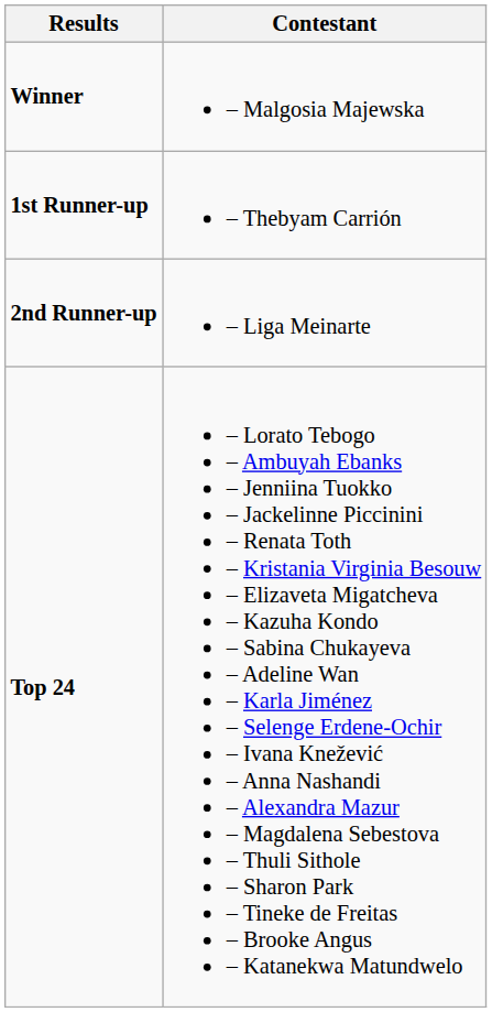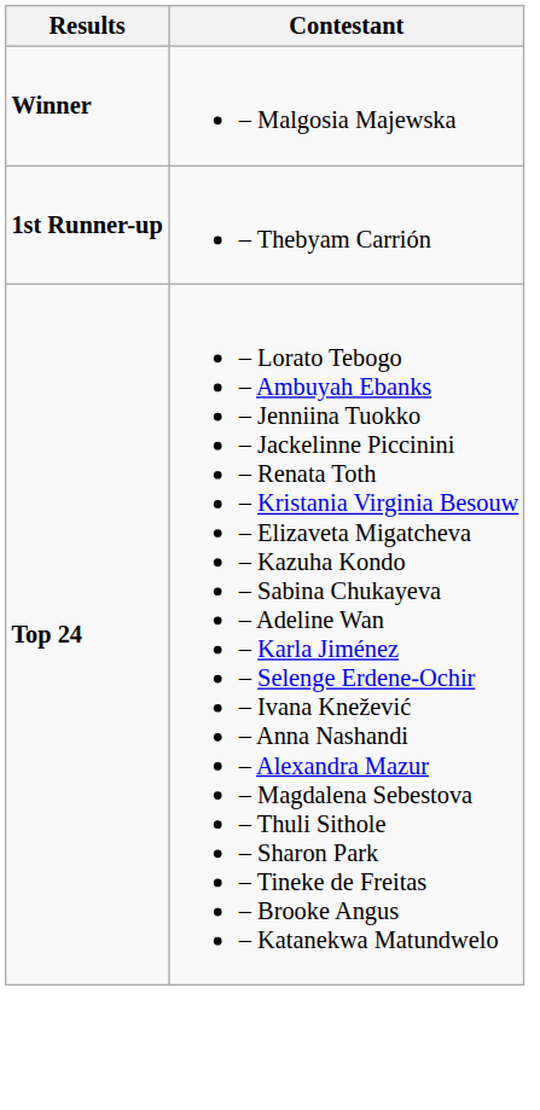- row: 2nd Runner-up | – Liga Meinarte
